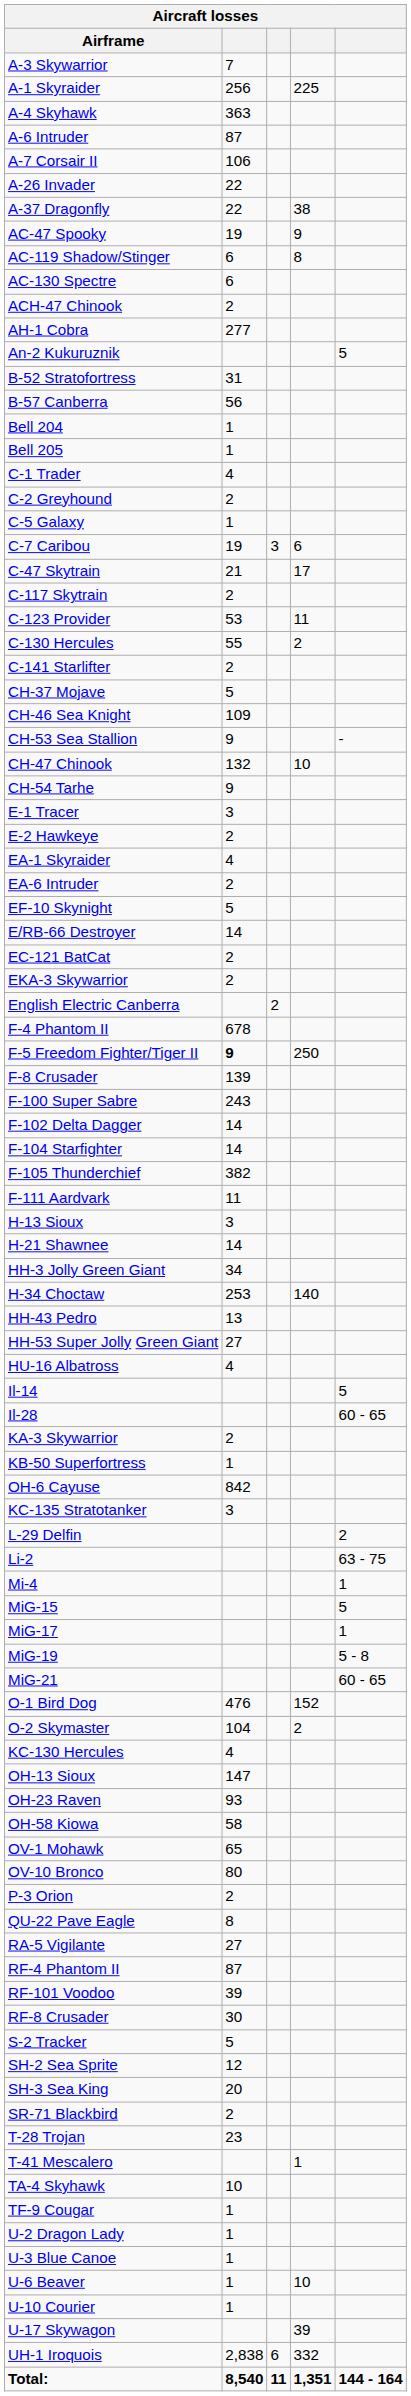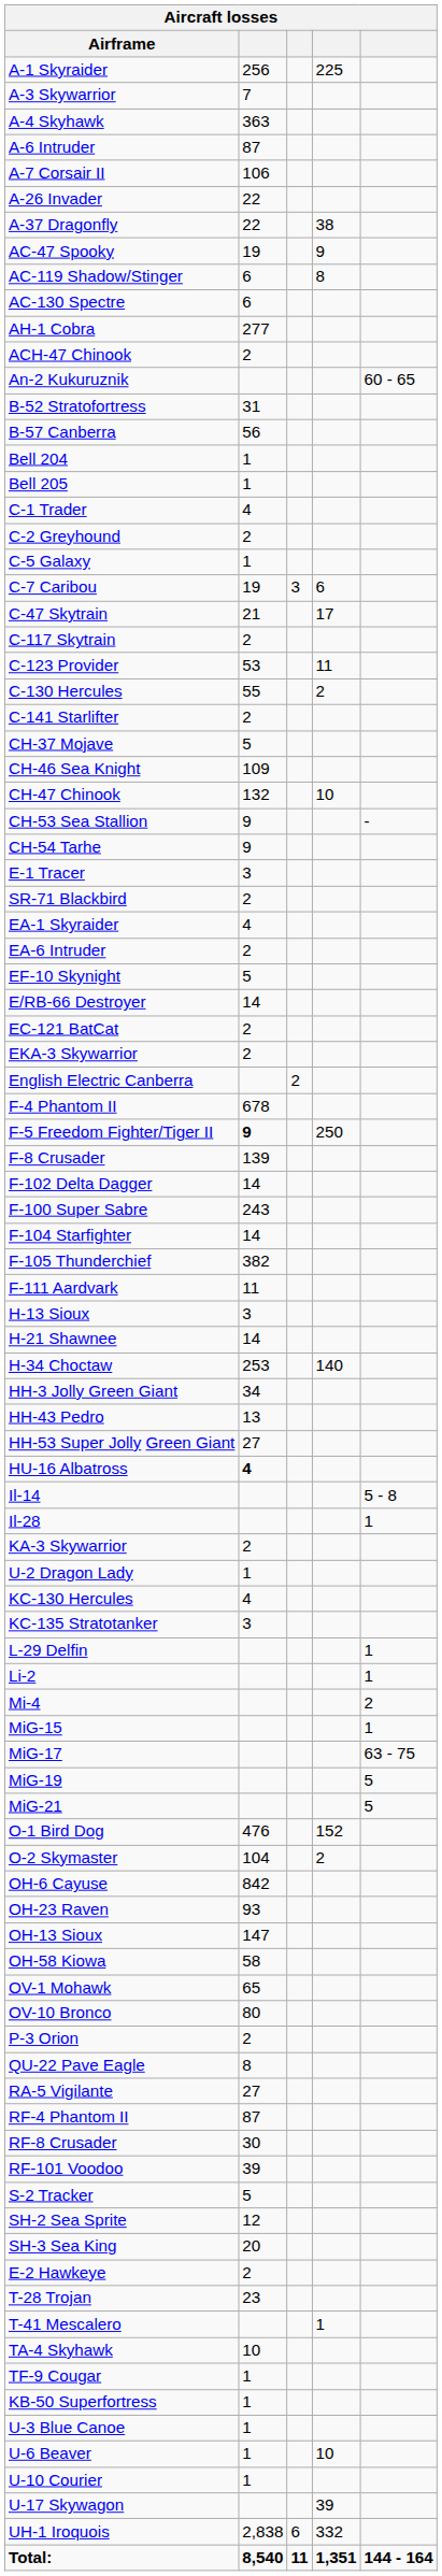rows swapped: A-1 Skyraider <-> A-3 Skywarrior
rows swapped: ACH-47 Chinook <-> AH-1 Cobra
An-2 Kukuruznik | column 5: 5 -> 60 - 65
rows swapped: CH-47 Chinook <-> CH-53 Sea Stallion
rows swapped: E-2 Hawkeye <-> SR-71 Blackbird
rows swapped: F-100 Super Sabre <-> F-102 Delta Dagger
rows swapped: H-34 Choctaw <-> HH-3 Jolly Green Giant
HU-16 Albatross | column 2: normal -> bold
Il-14 | column 5: 5 -> 5 - 8
Il-28 | column 5: 60 - 65 -> 1
rows swapped: KB-50 Superfortress <-> U-2 Dragon Lady
rows swapped: KC-130 Hercules <-> OH-6 Cayuse
L-29 Delfin | column 5: 2 -> 1
Li-2 | column 5: 63 - 75 -> 1
Mi-4 | column 5: 1 -> 2
MiG-15 | column 5: 5 -> 1
MiG-17 | column 5: 1 -> 63 - 75
MiG-19 | column 5: 5 - 8 -> 5
MiG-21 | column 5: 60 - 65 -> 5
rows swapped: OH-13 Sioux <-> OH-23 Raven
rows swapped: RF-8 Crusader <-> RF-101 Voodoo
